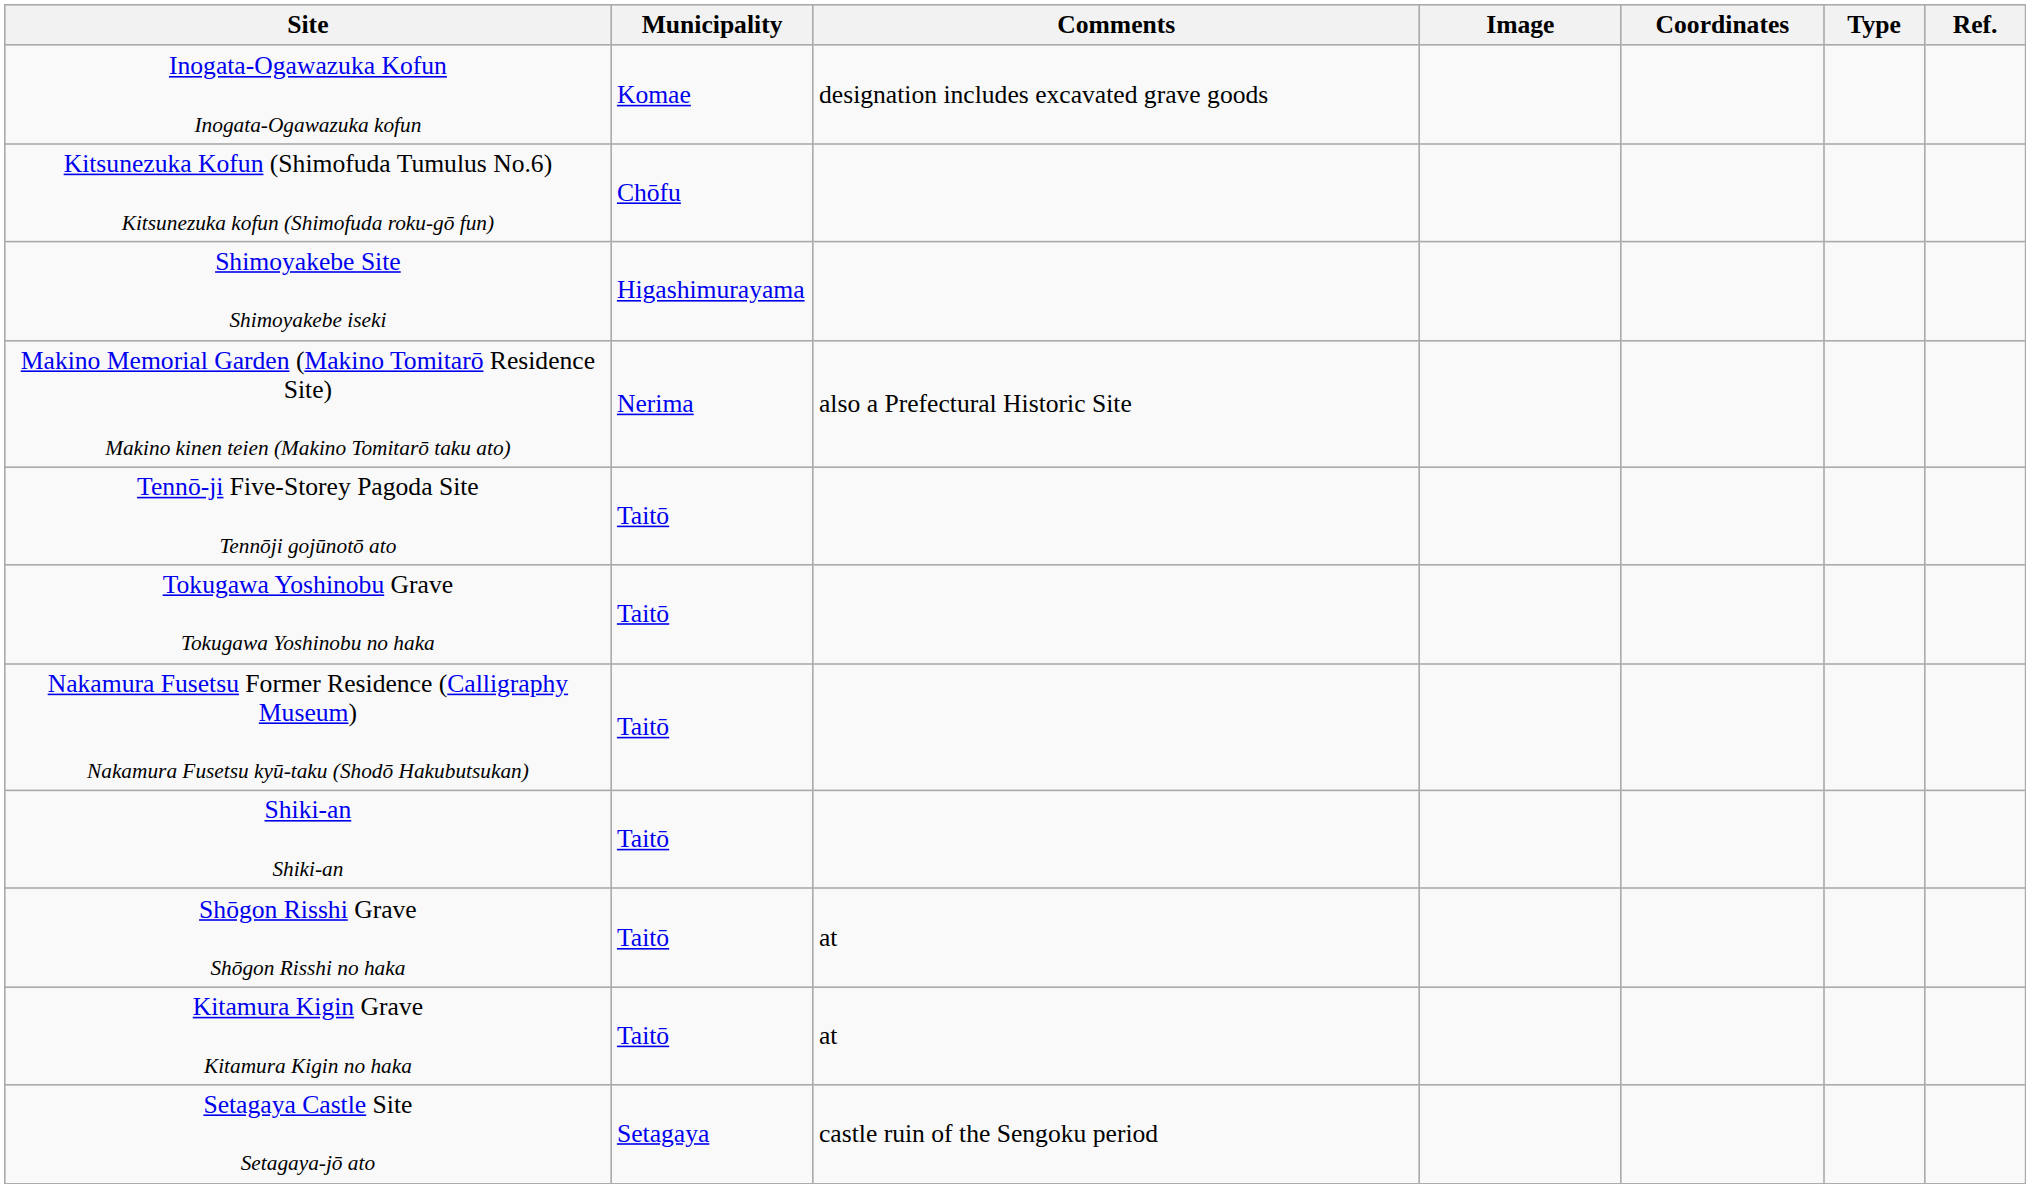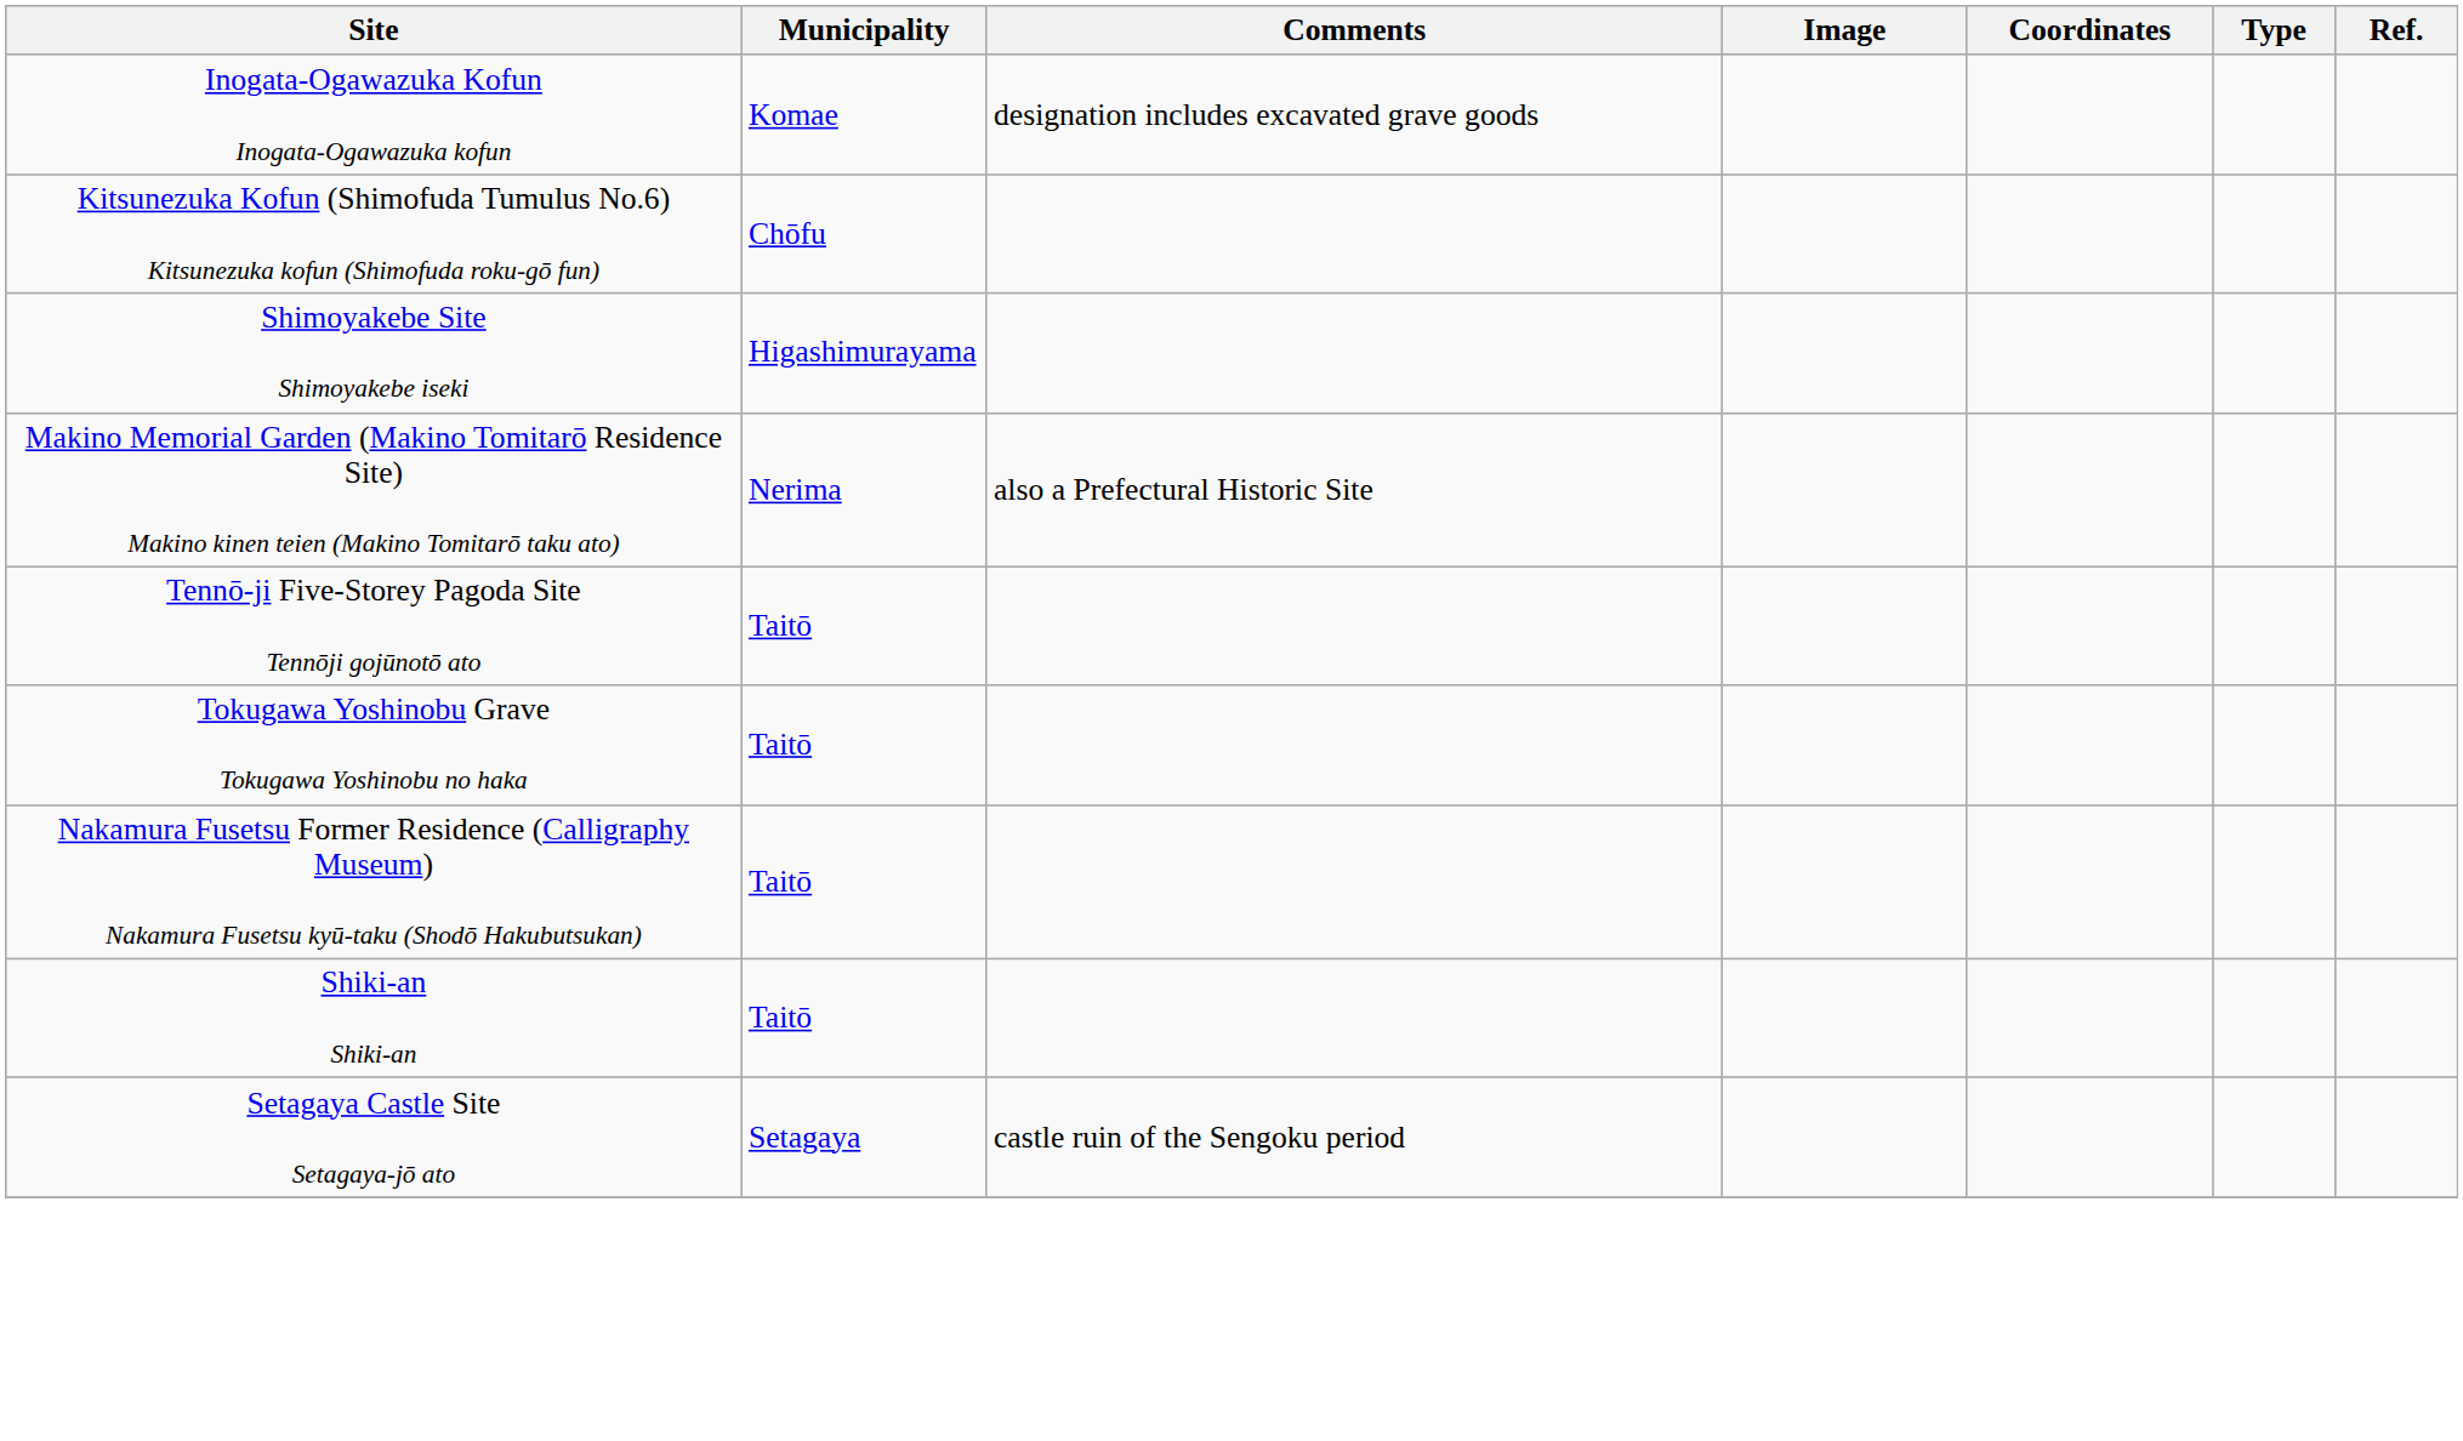- row: Shōgon Risshi Grave Shōgon Risshi no haka | Taitō | at
- row: Kitamura Kigin Grave Kitamura Kigin no haka | Taitō | at
